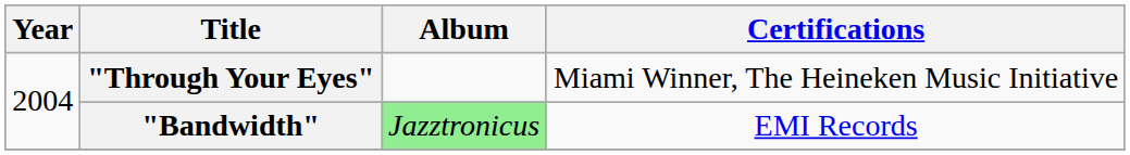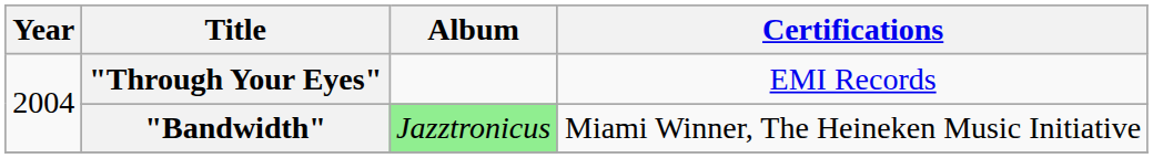"Through Your Eyes" | Certifications: Miami Winner, The Heineken Music Initiative -> EMI Records
"Bandwidth" | Certifications: EMI Records -> Miami Winner, The Heineken Music Initiative
